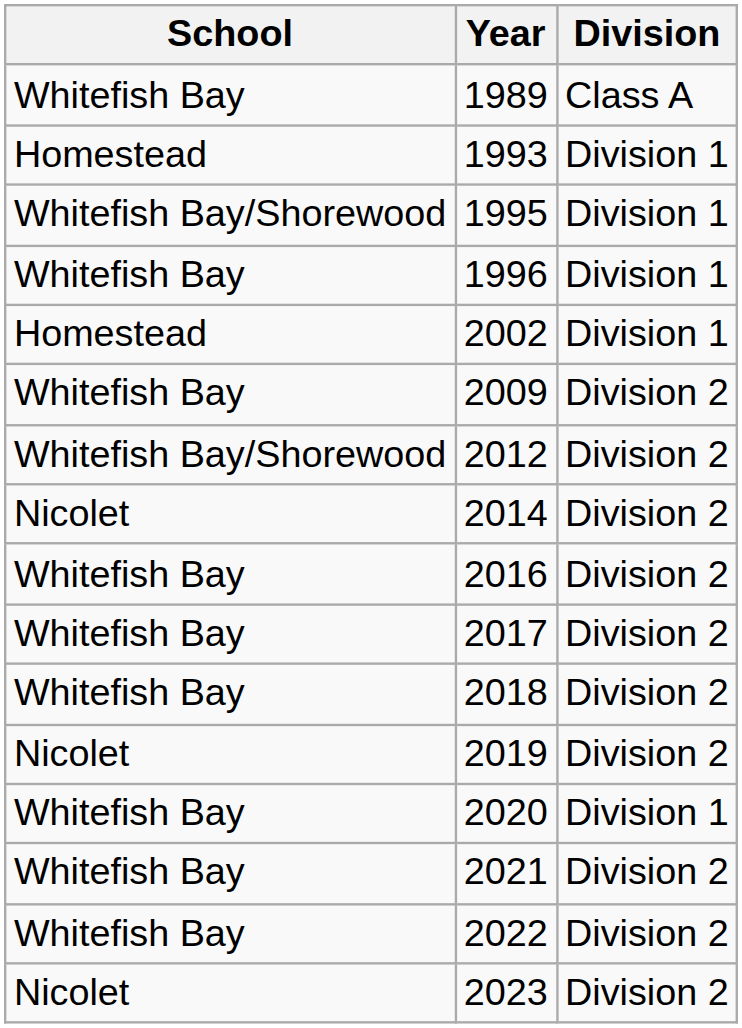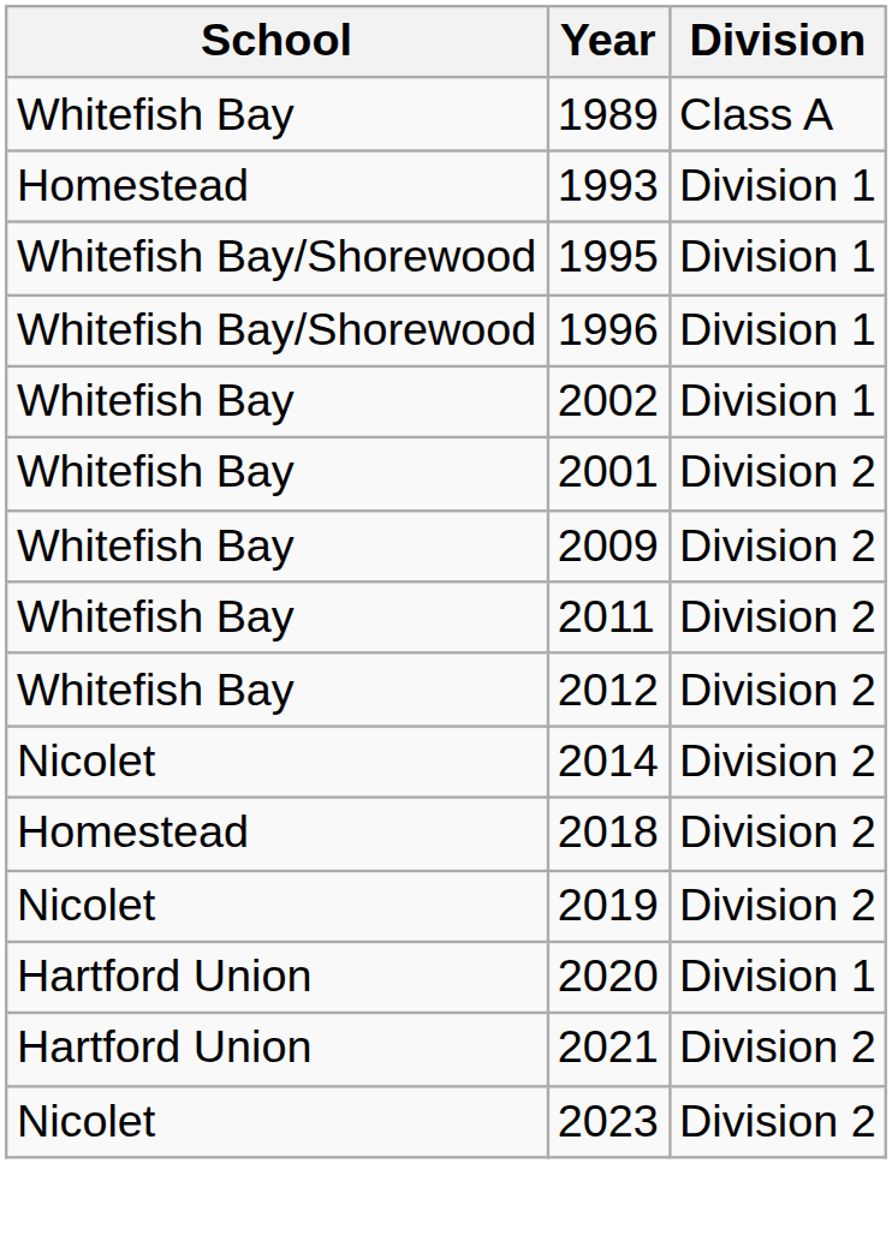1996 | School: Whitefish Bay -> Whitefish Bay/Shorewood
2002 | School: Homestead -> Whitefish Bay
+ row: Whitefish Bay | 2001 | Division 2
+ row: Whitefish Bay | 2011 | Division 2
2012 | School: Whitefish Bay/Shorewood -> Whitefish Bay
- row: Whitefish Bay | 2016 | Division 2
- row: Whitefish Bay | 2017 | Division 2
2018 | School: Whitefish Bay -> Homestead
2020 | School: Whitefish Bay -> Hartford Union
2021 | School: Whitefish Bay -> Hartford Union
- row: Whitefish Bay | 2022 | Division 2
